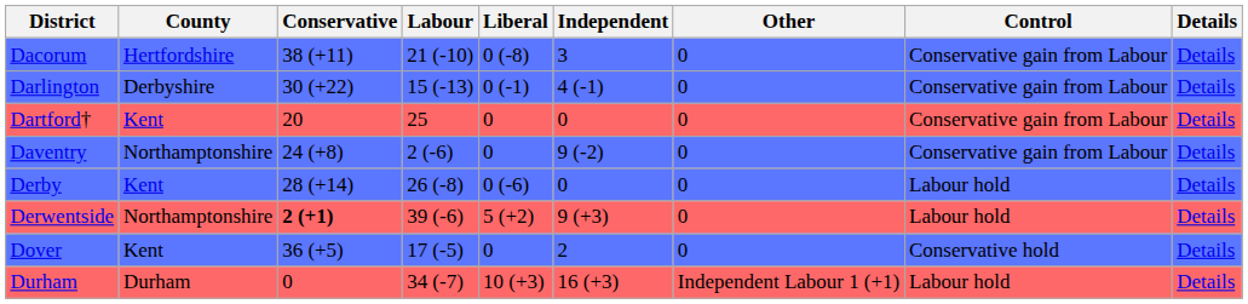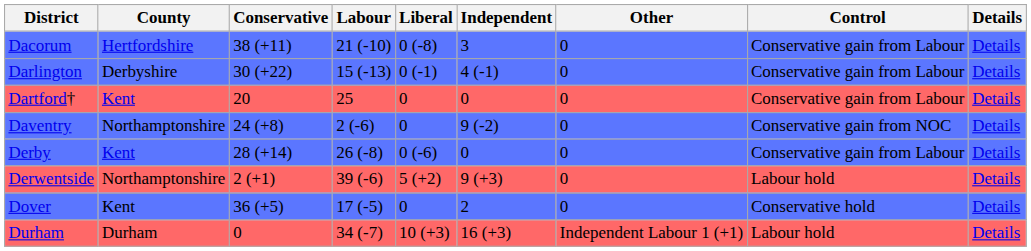Daventry | Control: Conservative gain from Labour -> Conservative gain from NOC
Derby | Control: Labour hold -> Conservative gain from Labour
Derwentside | Conservative: bold -> normal
